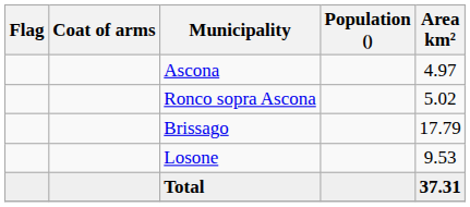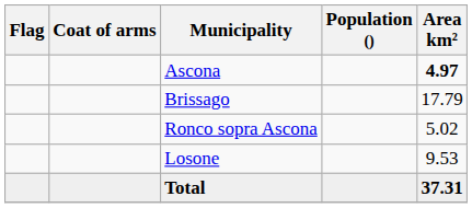Ascona | Area km²: normal -> bold
rows swapped: Brissago <-> Ronco sopra Ascona
